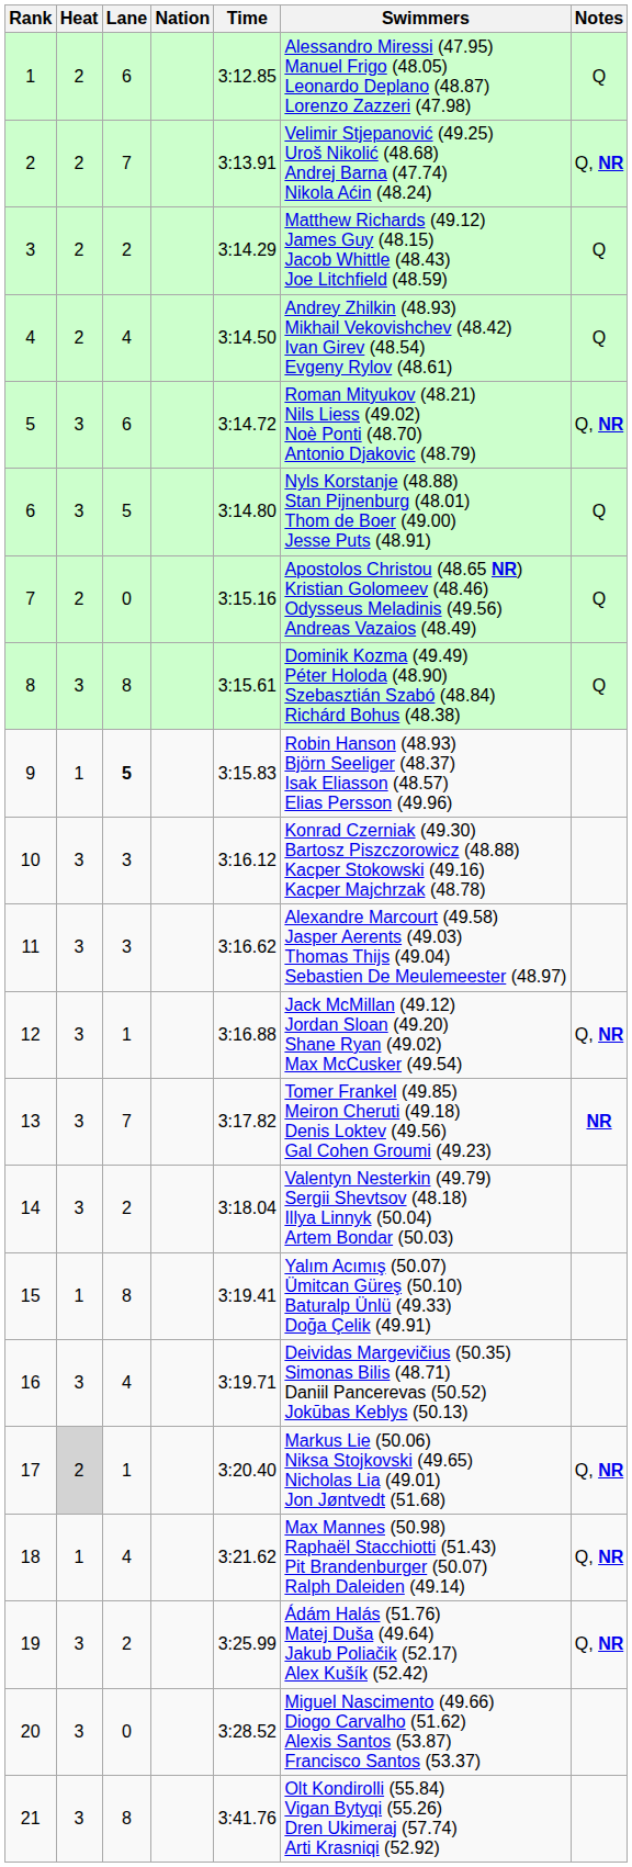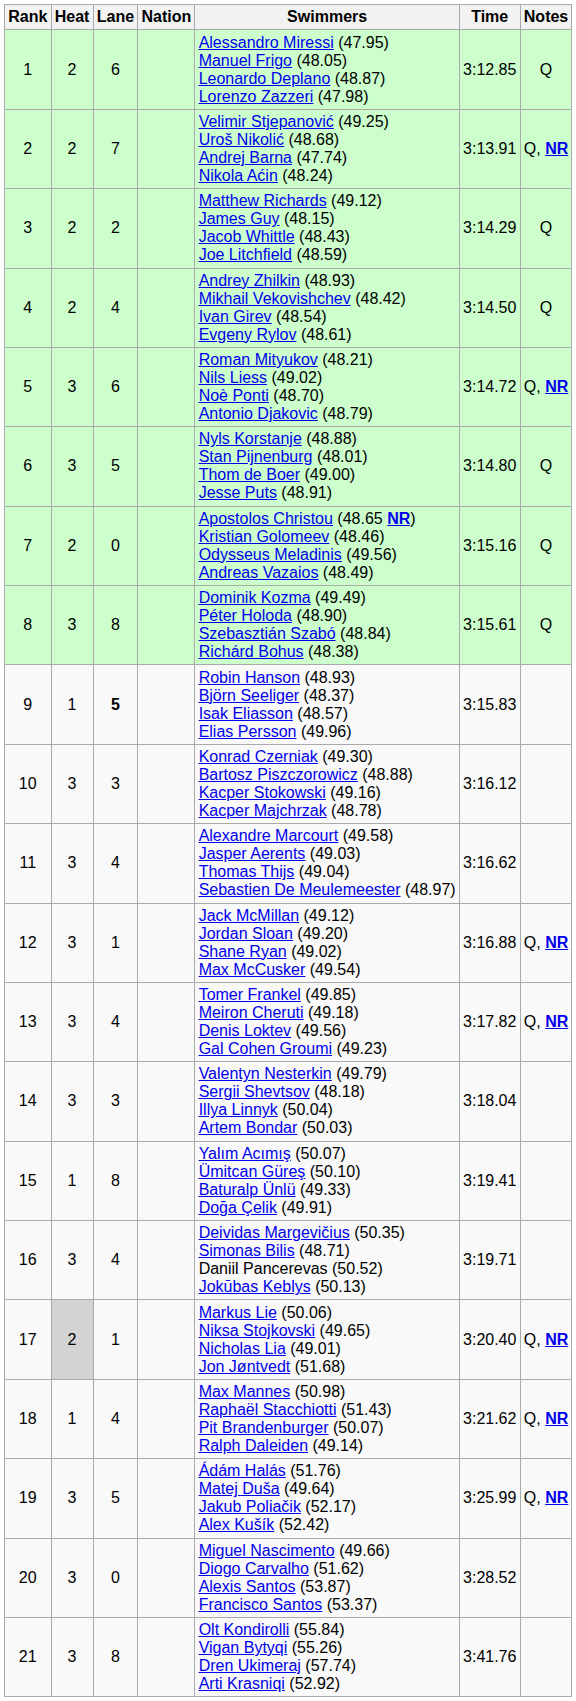columns swapped: Swimmers <-> Time
11 | Lane: 3 -> 4
13 | Lane: 7 -> 4
13 | Notes: NR -> Q, NR
14 | Lane: 2 -> 3
19 | Lane: 2 -> 5
